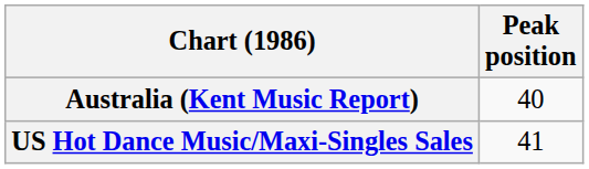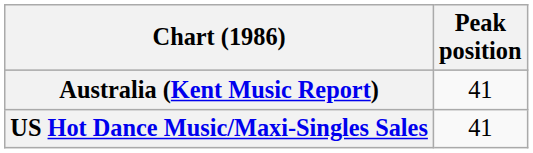Australia (Kent Music Report) | Peak position: 40 -> 41
